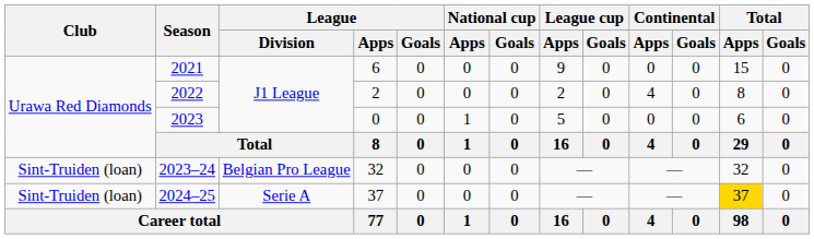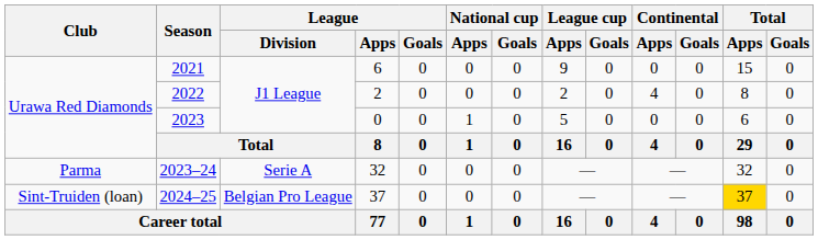2023–24 | Club: Sint-Truiden (loan) -> Parma
2023–24 | League / Division: Belgian Pro League -> Serie A
2024–25 | League / Division: Serie A -> Belgian Pro League
